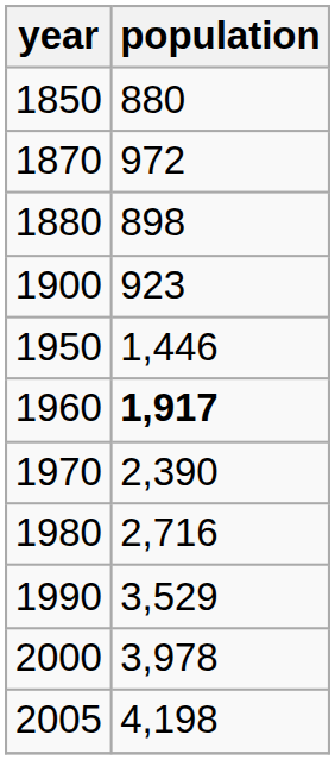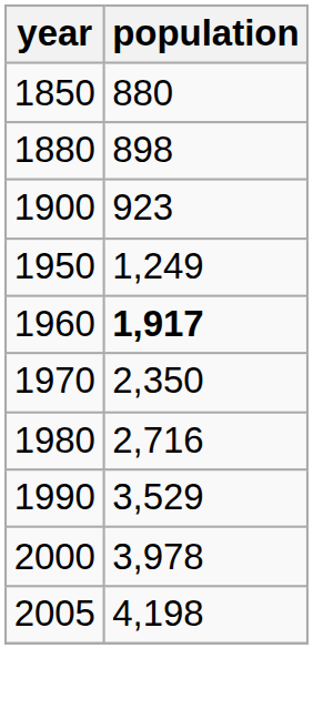- row: 1870 | 972
1950 | population: 1,446 -> 1,249
1970 | population: 2,390 -> 2,350
